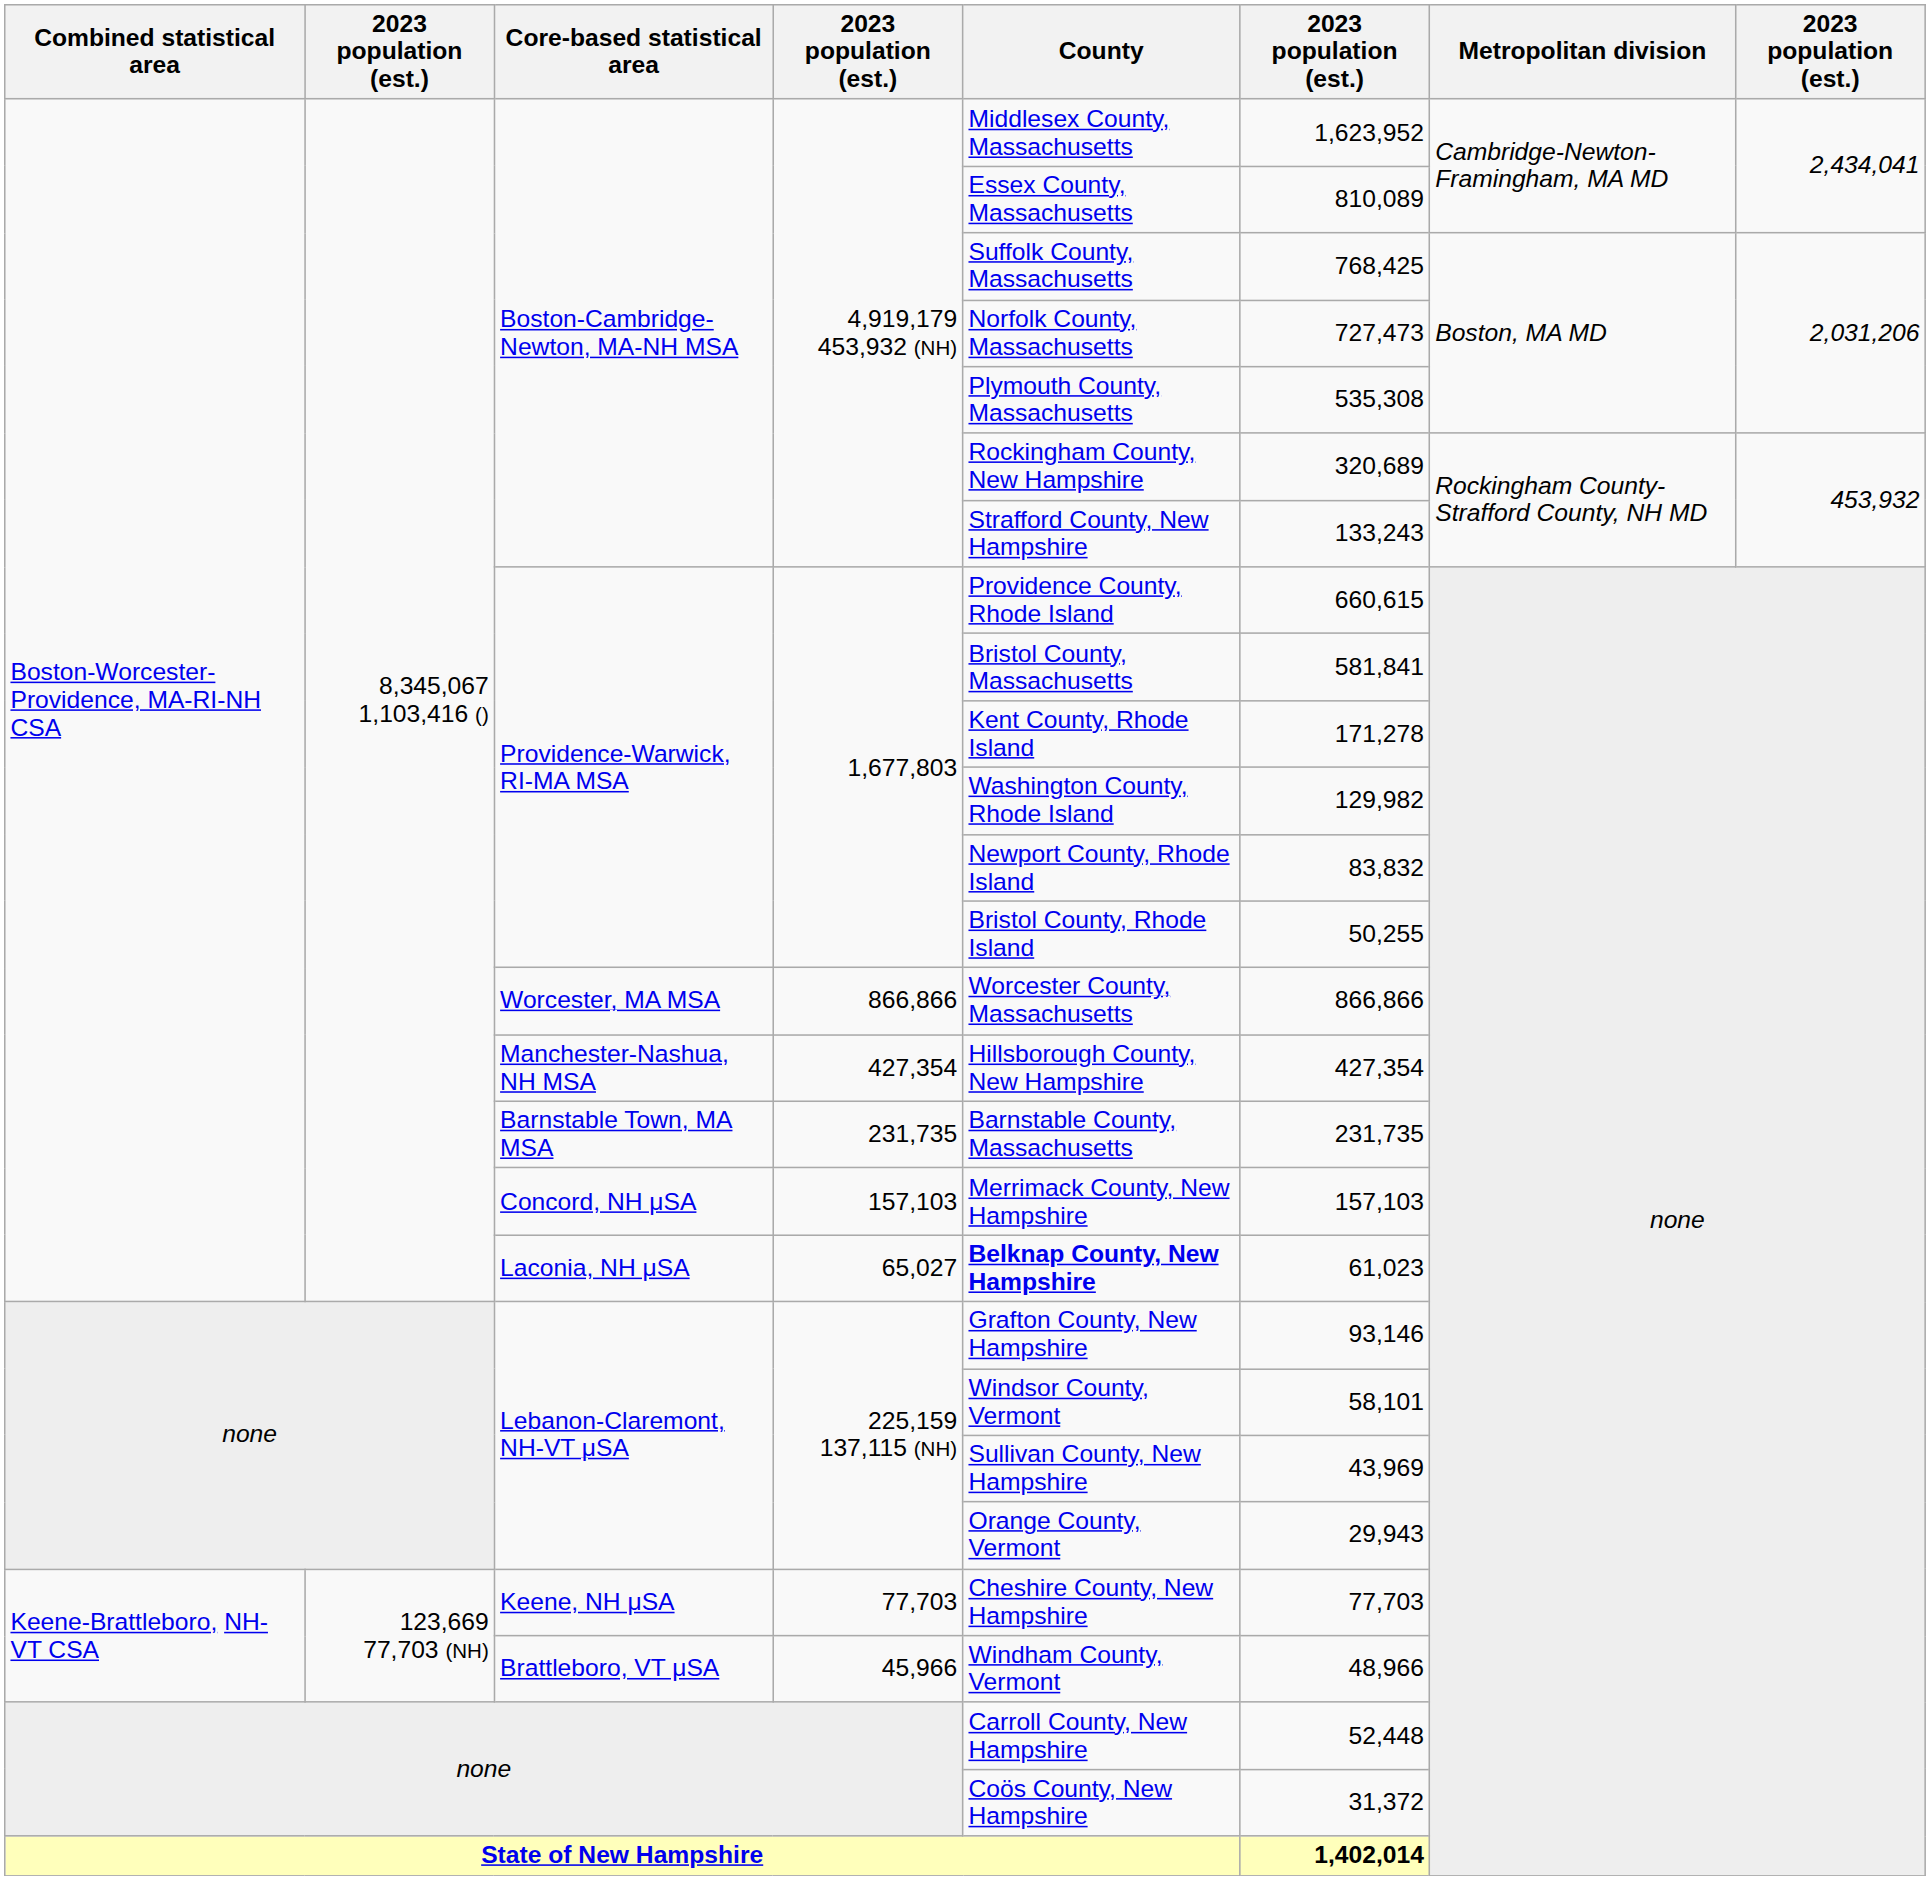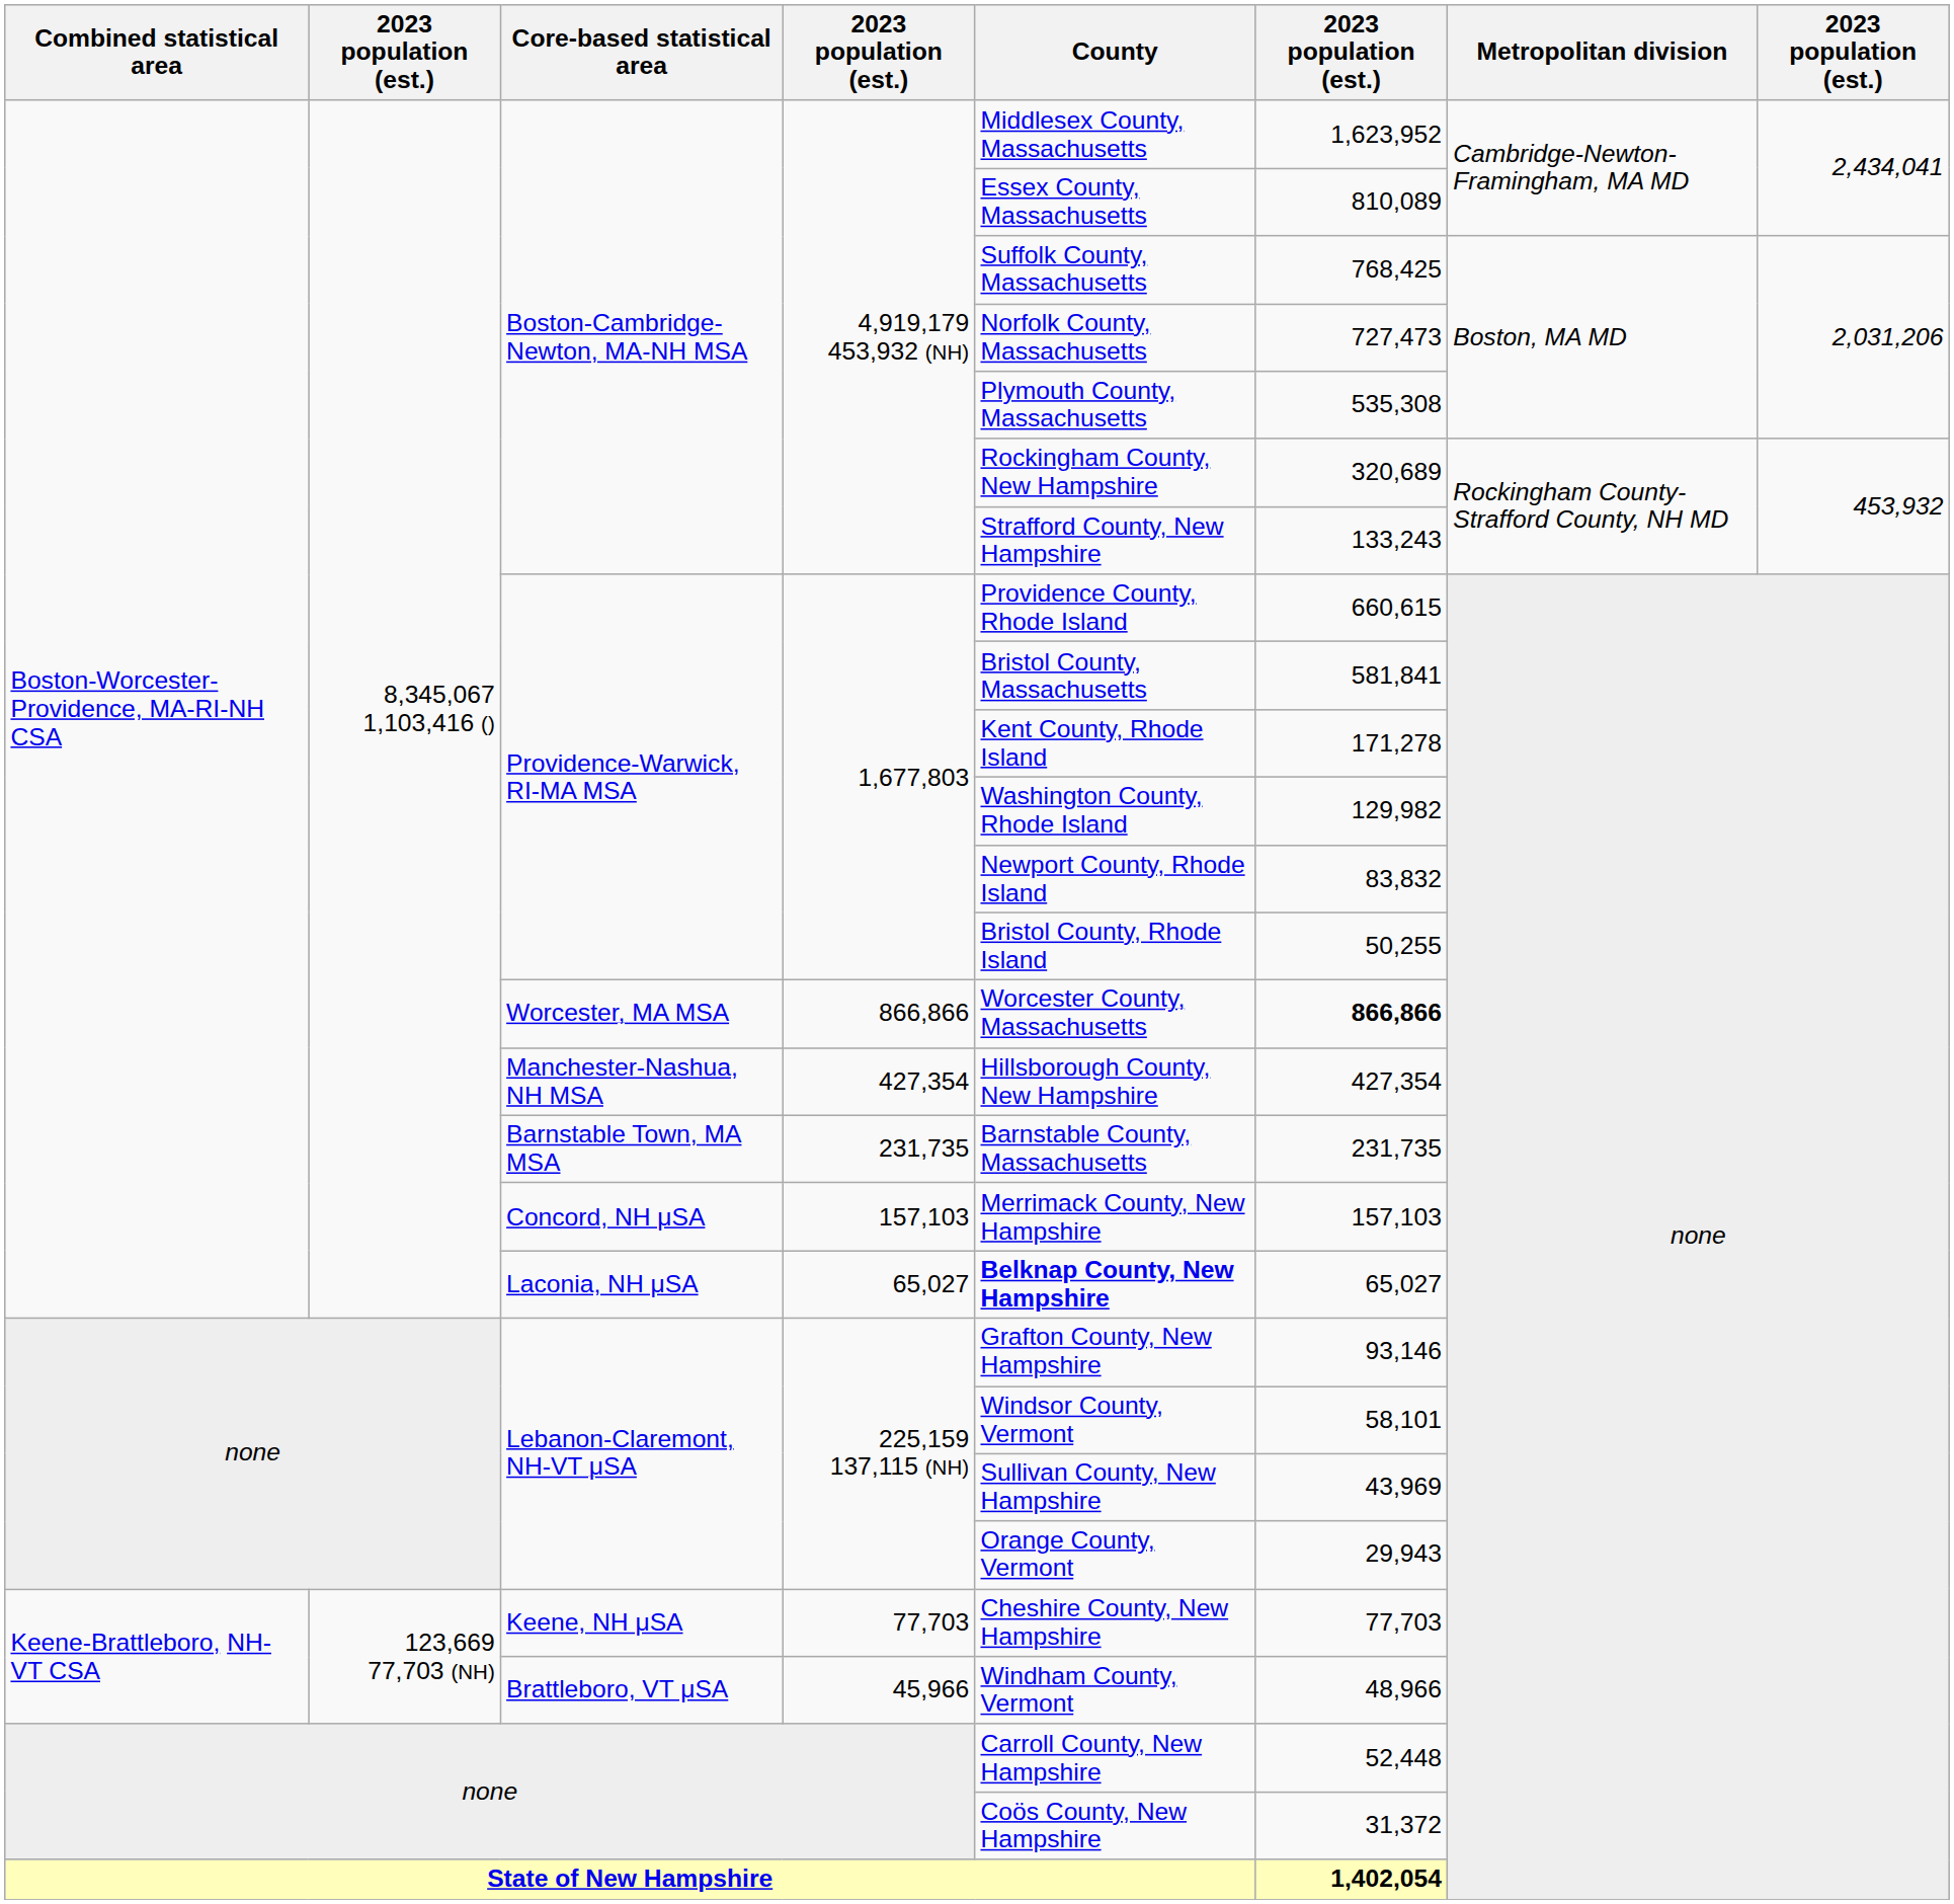Worcester, MA MSA | column 6: normal -> bold
Laconia, NH μSA | column 6: 61,023 -> 65,027
State of New Hampshire | column 6: 1,402,014 -> 1,402,054
